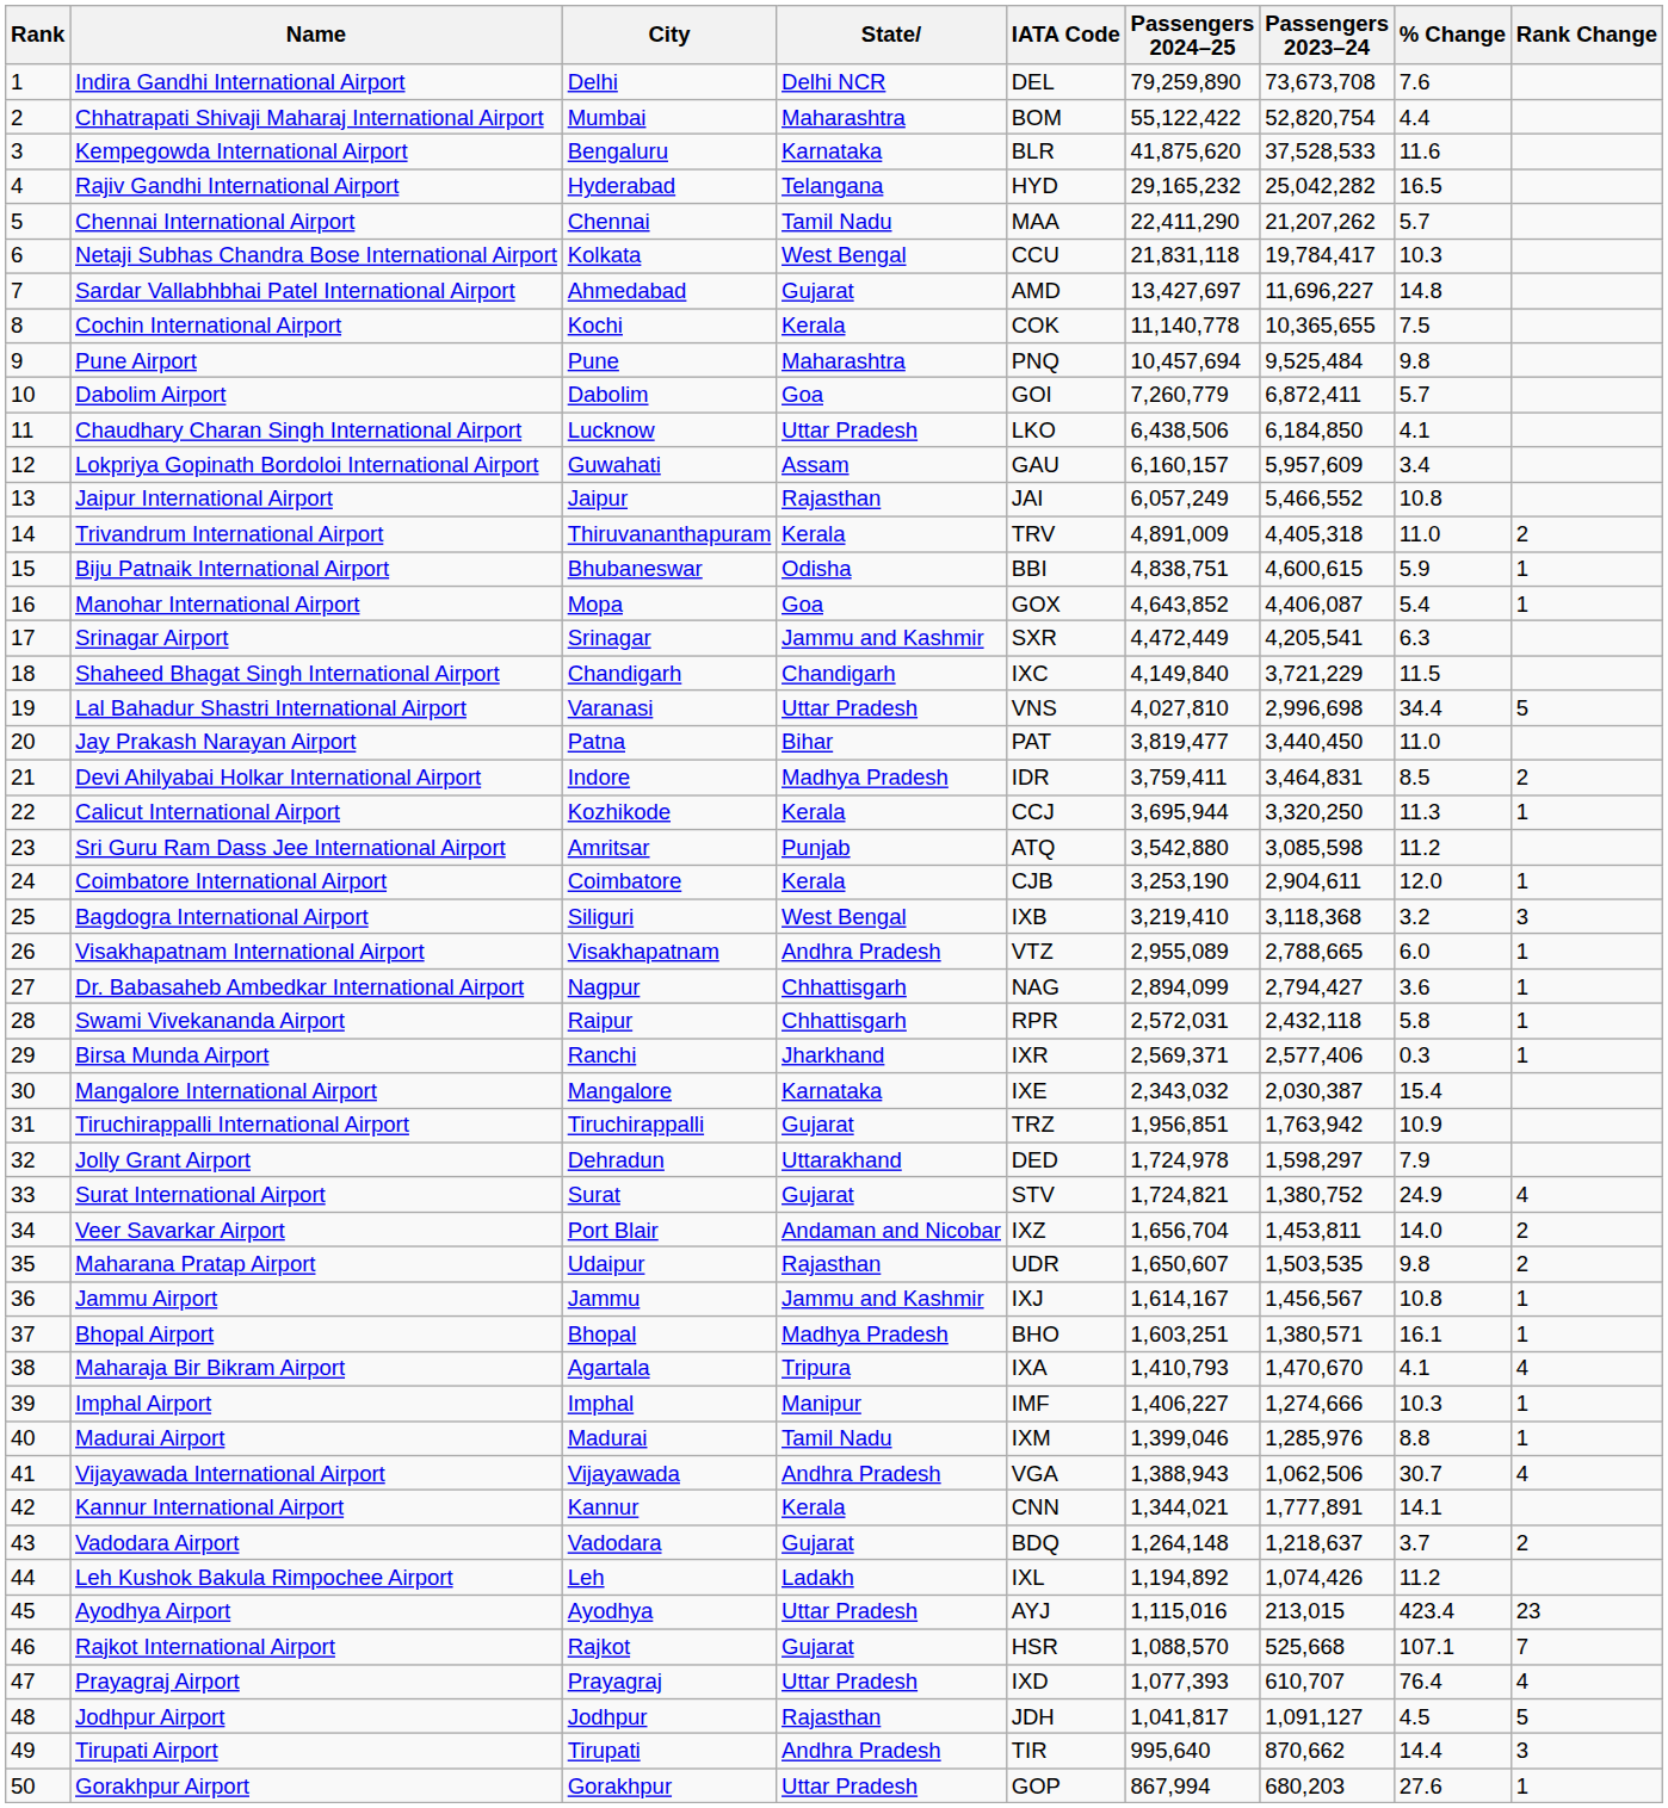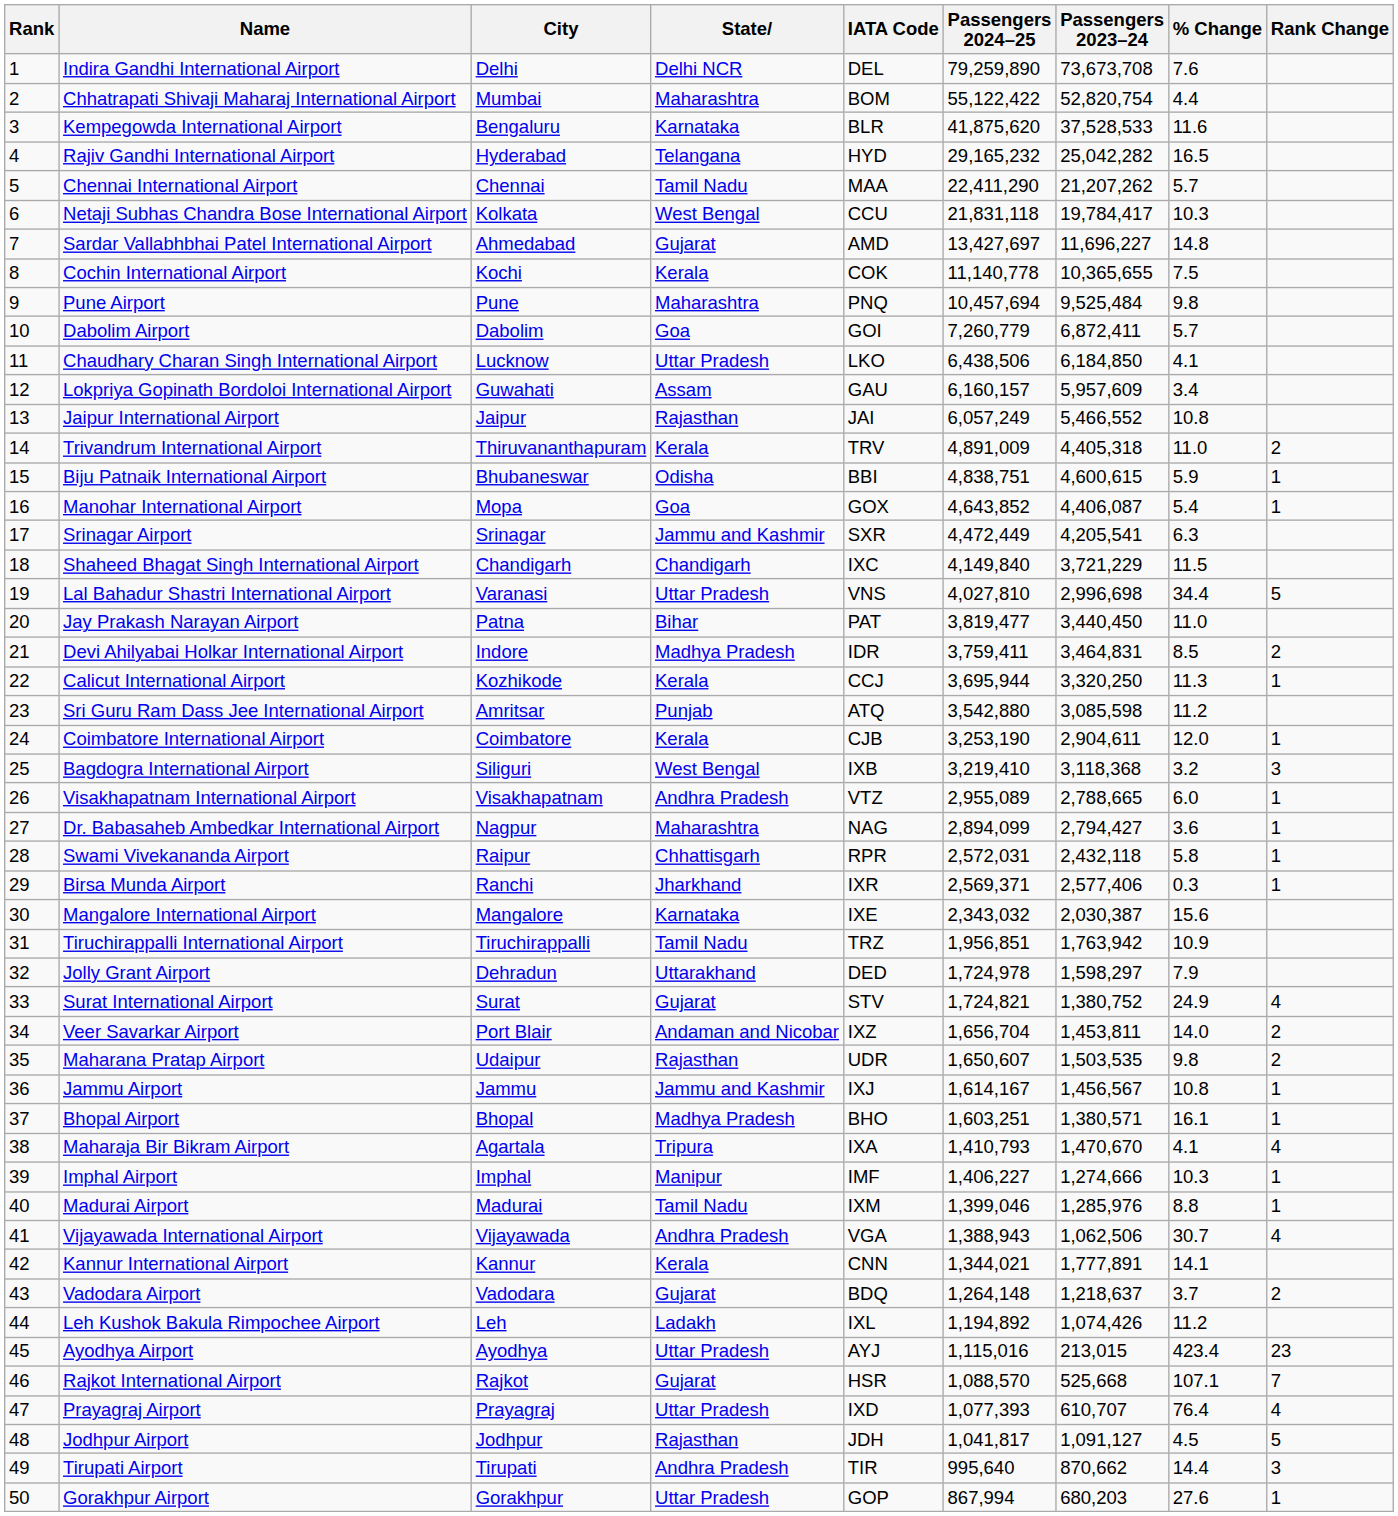Dr. Babasaheb Ambedkar International Airport | State: Chhattisgarh -> Maharashtra
Mangalore International Airport | % Change: 15.4 -> 15.6
Tiruchirappalli International Airport | State: Gujarat -> Tamil Nadu
